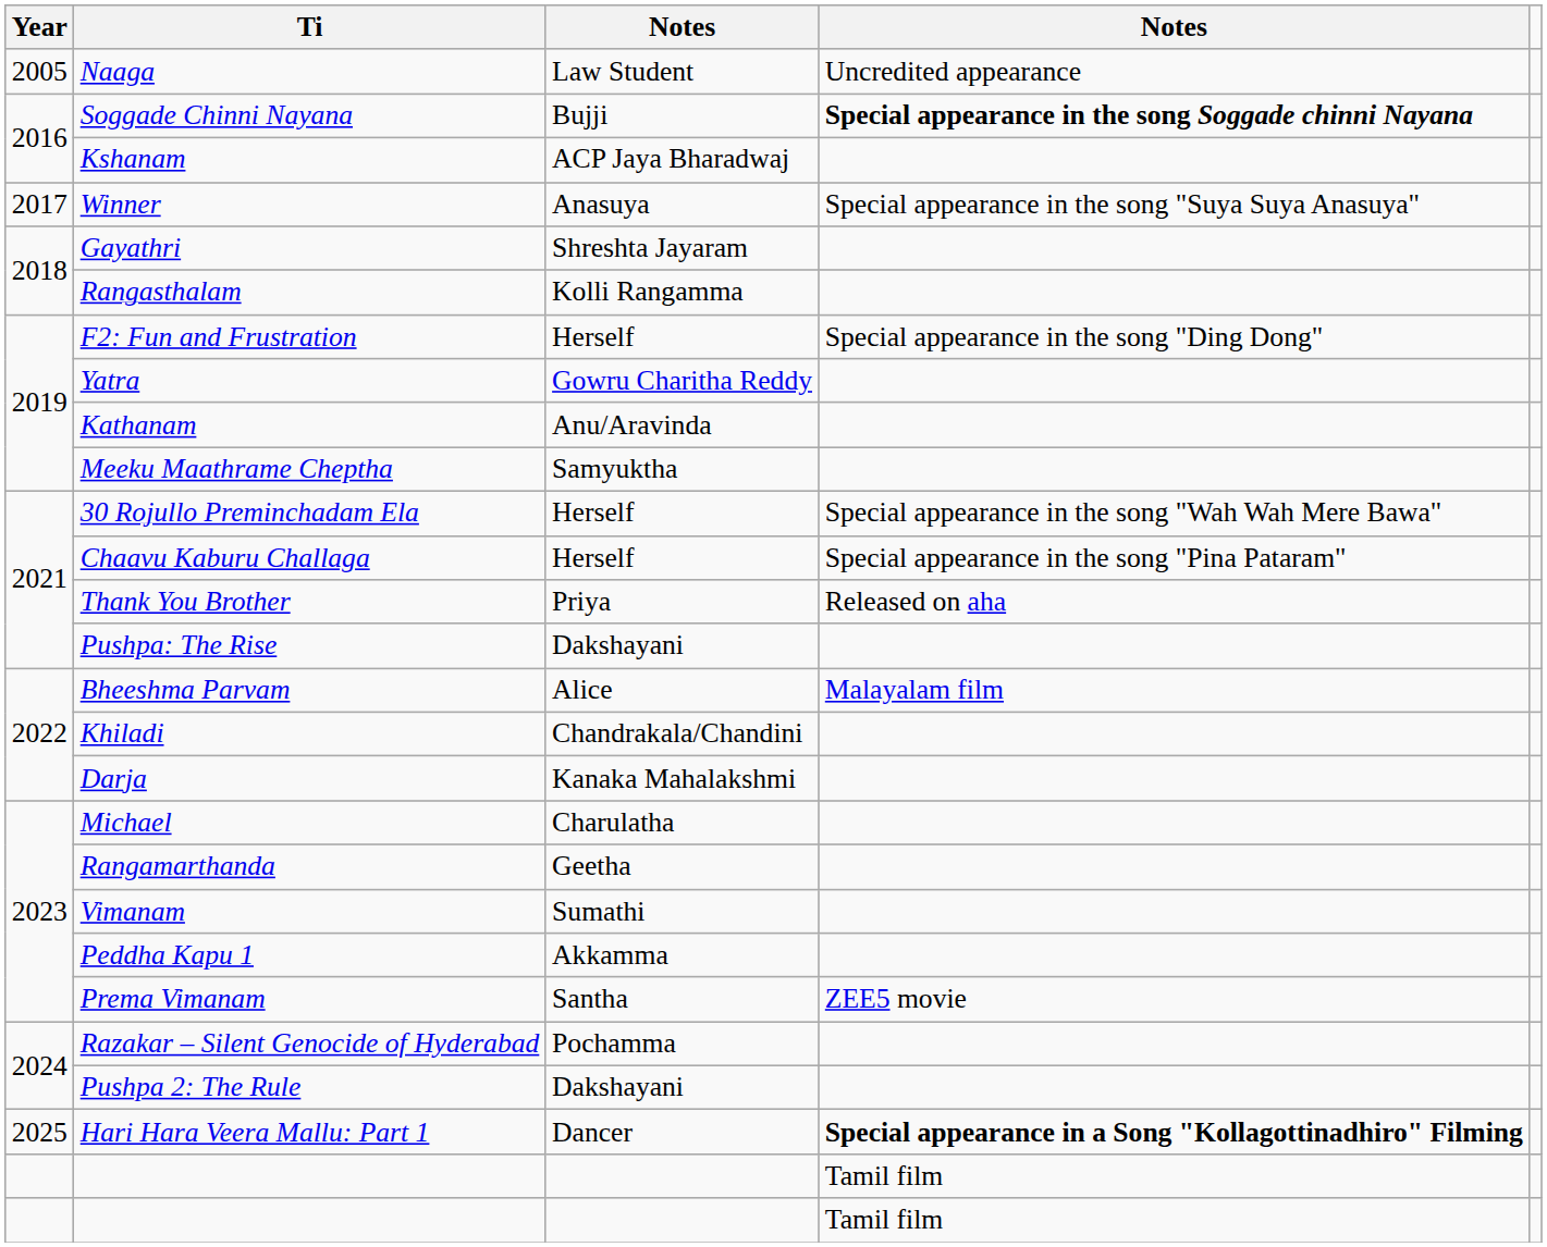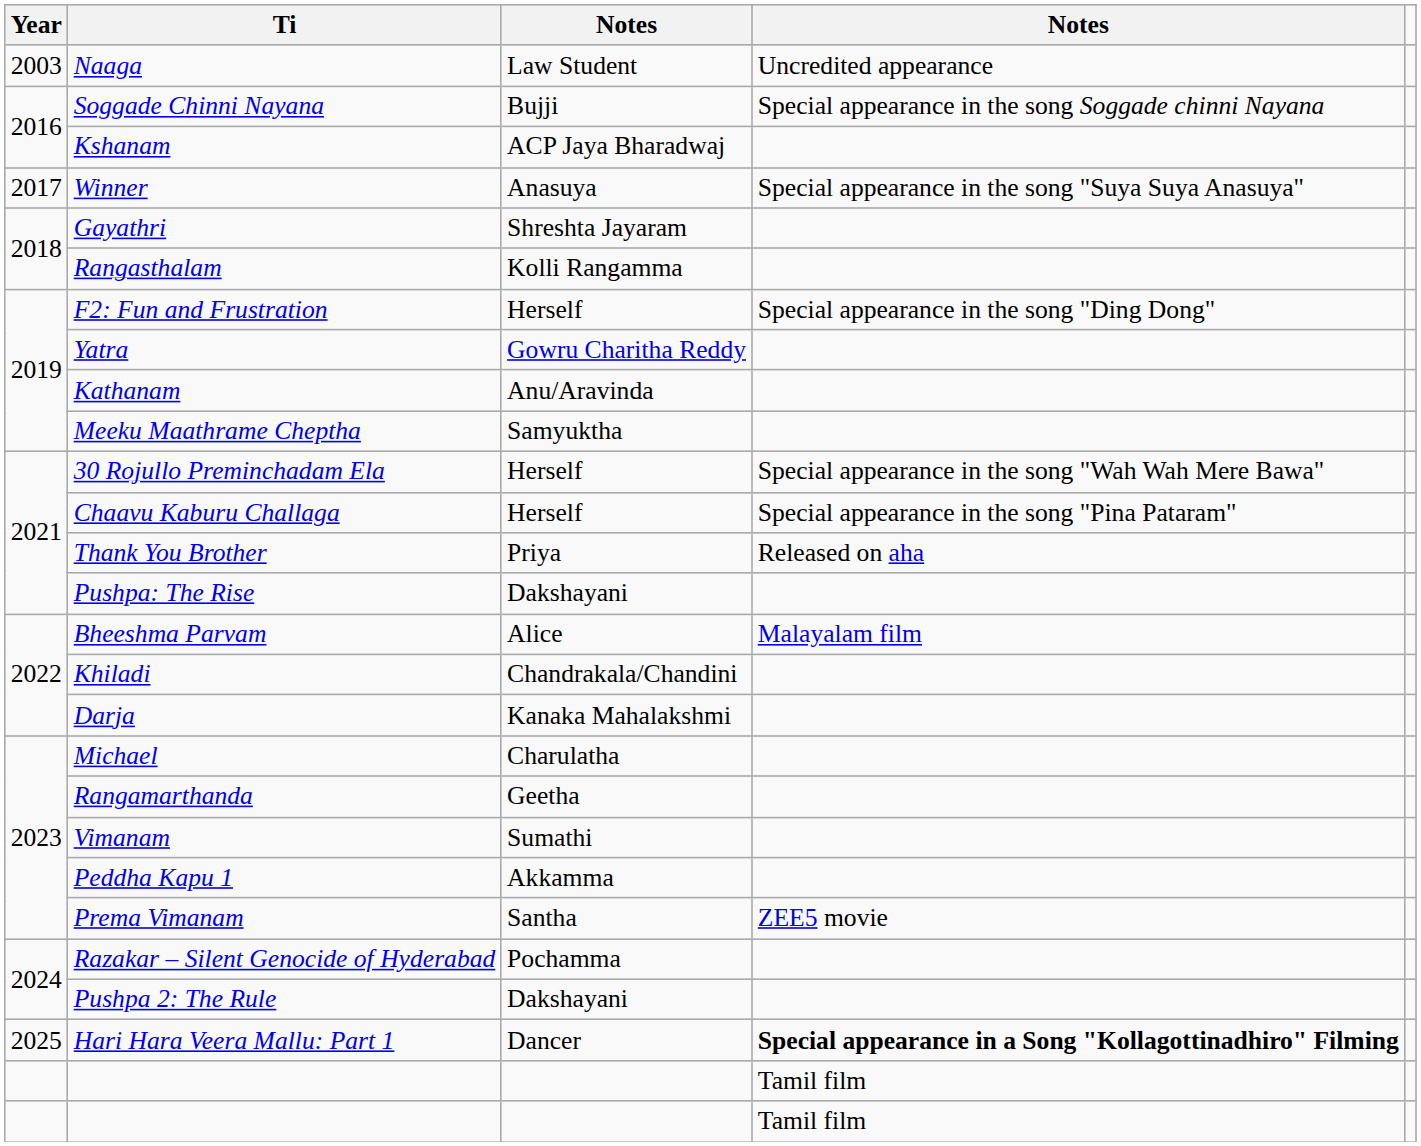Naaga | Year: 2005 -> 2003
Soggade Chinni Nayana | column 4: bold -> normal
